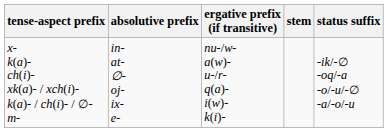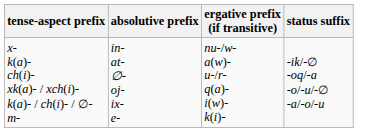- column: stem
